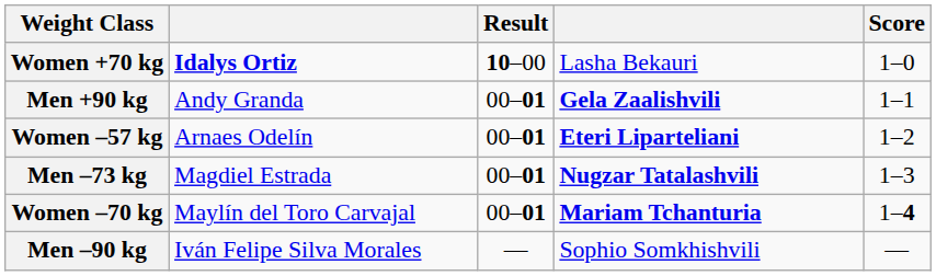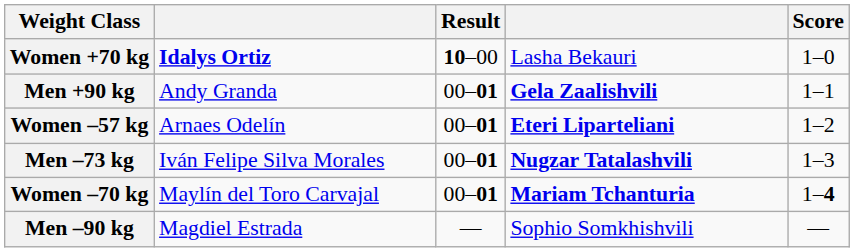Men –73 kg | column 2: Magdiel Estrada -> Iván Felipe Silva Morales
Men –90 kg | column 2: Iván Felipe Silva Morales -> Magdiel Estrada
